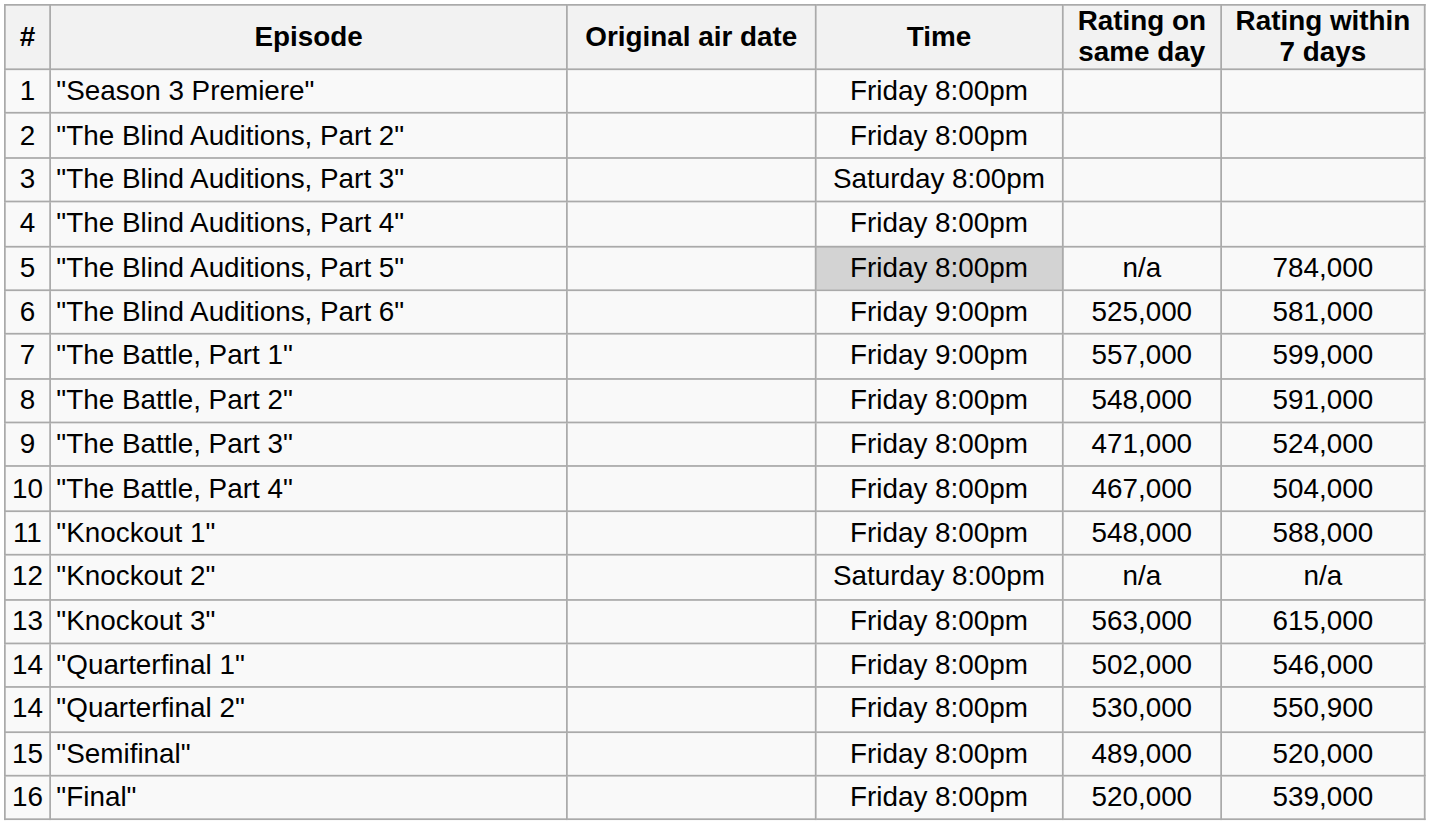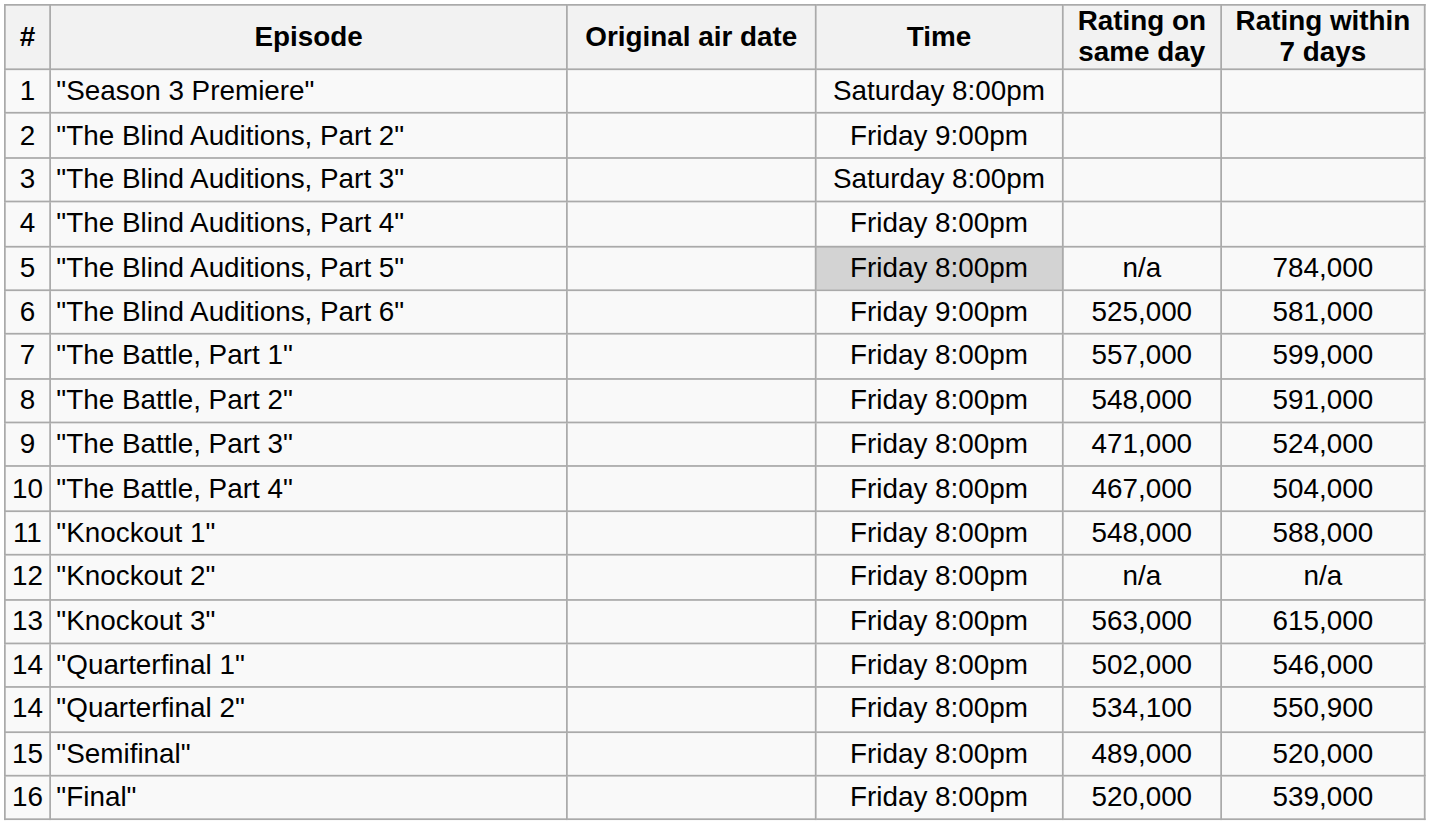"Season 3 Premiere" | Time: Friday 8:00pm -> Saturday 8:00pm
"The Blind Auditions, Part 2" | Time: Friday 8:00pm -> Friday 9:00pm
"The Battle, Part 1" | Time: Friday 9:00pm -> Friday 8:00pm
"Knockout 2" | Time: Saturday 8:00pm -> Friday 8:00pm
"Quarterfinal 2" | Rating on same day: 530,000 -> 534,100
